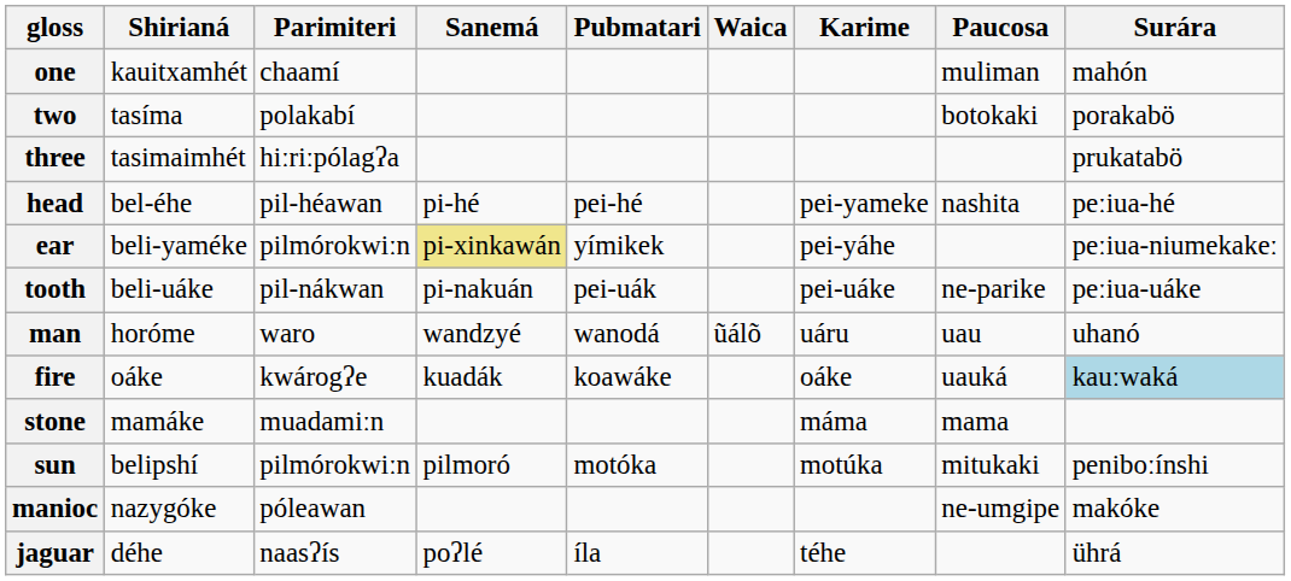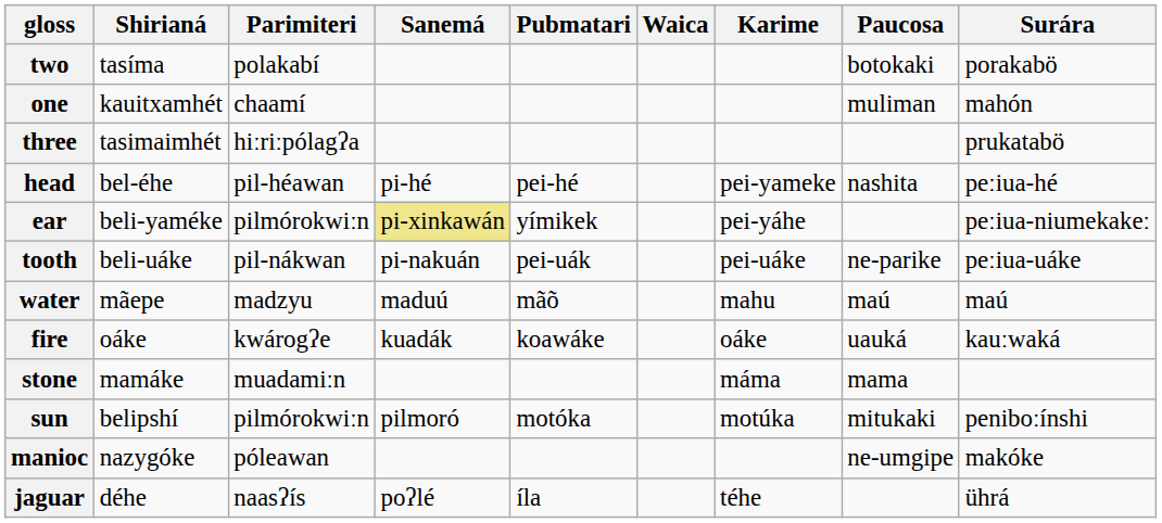rows swapped: one <-> two
- row: man | horóme | waro | wandzyé | wanodá | ũálõ | uáru | uau | uhanó
+ row: water | mãepe | madzyu | maduú | mãõ | mahu | maú | maú
fire | Surára: lightblue background -> no background
